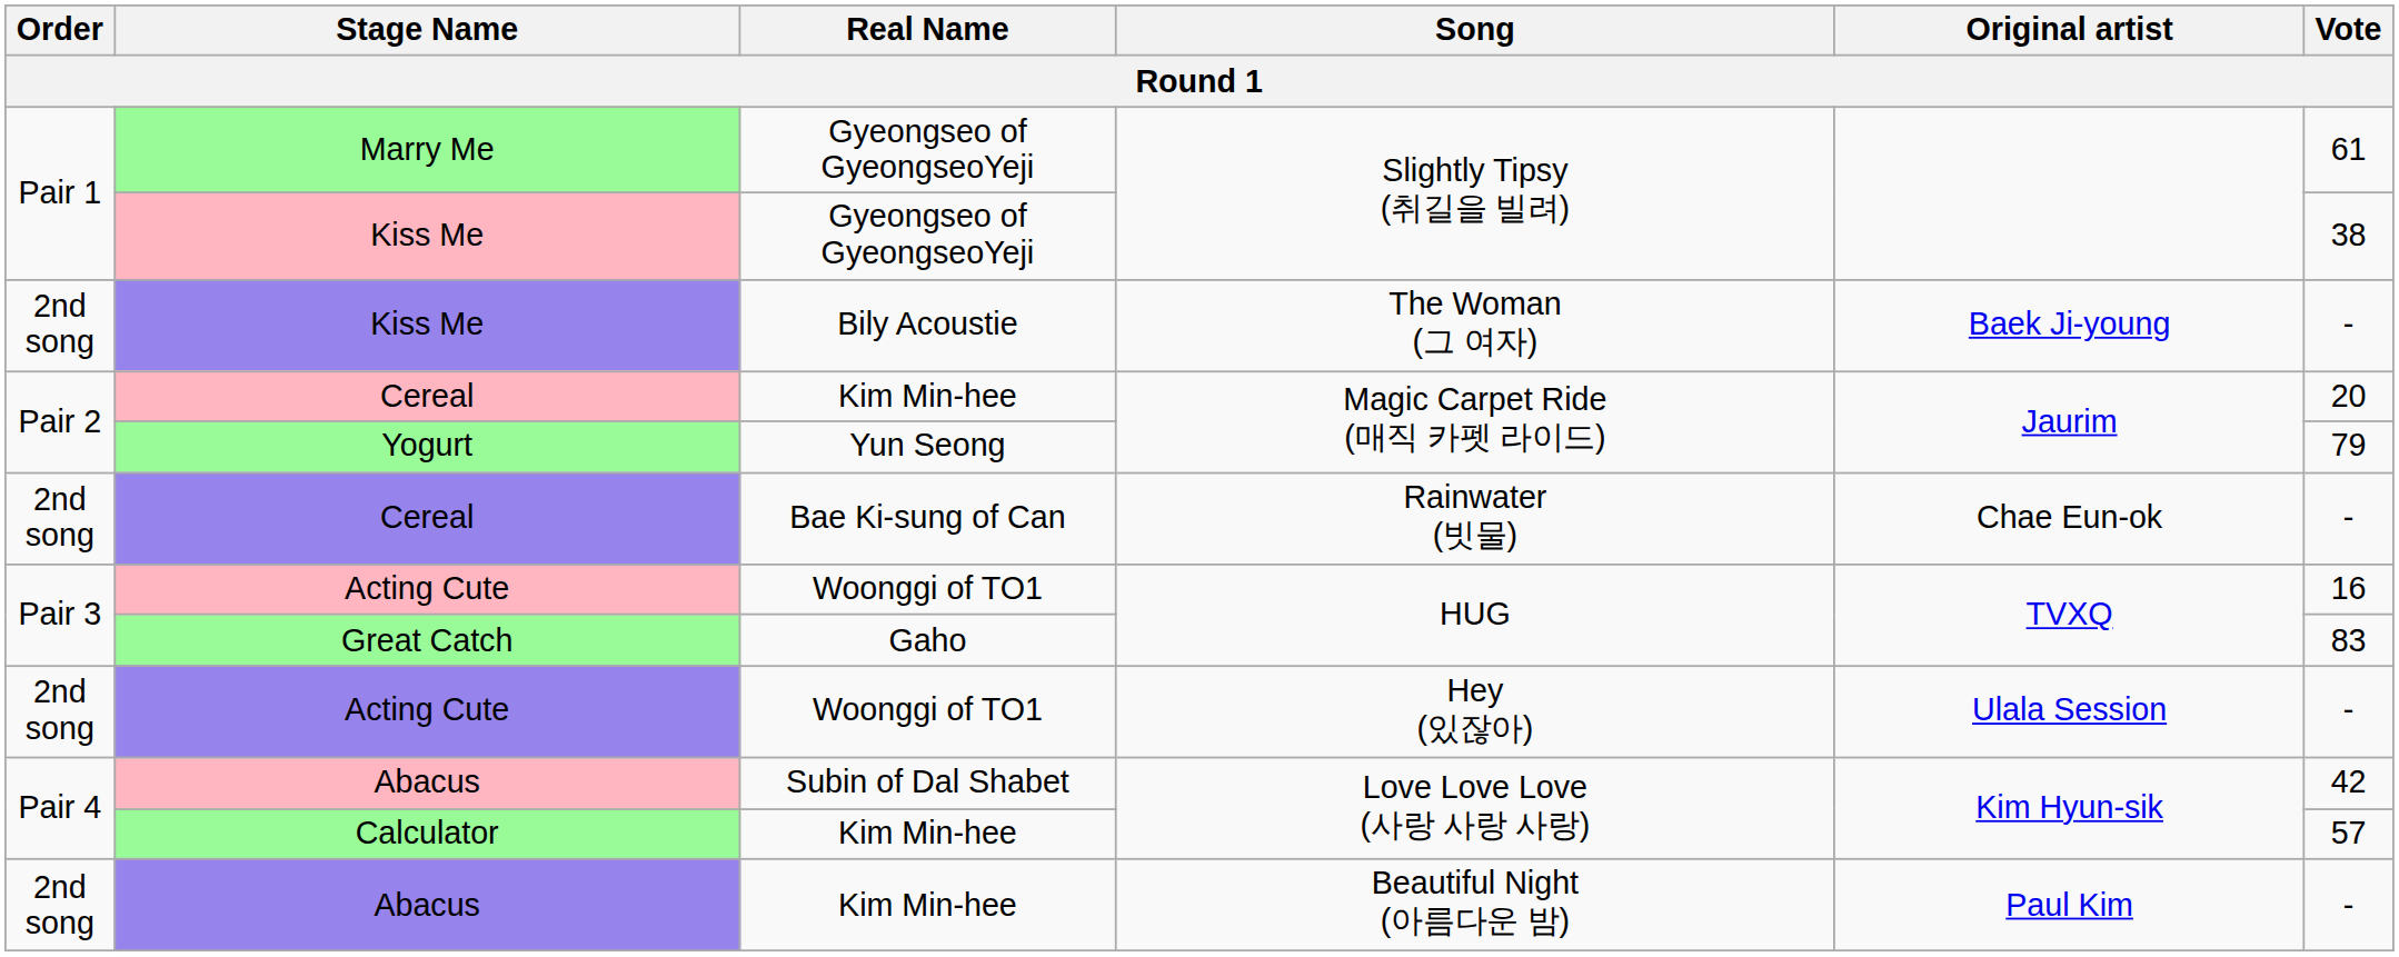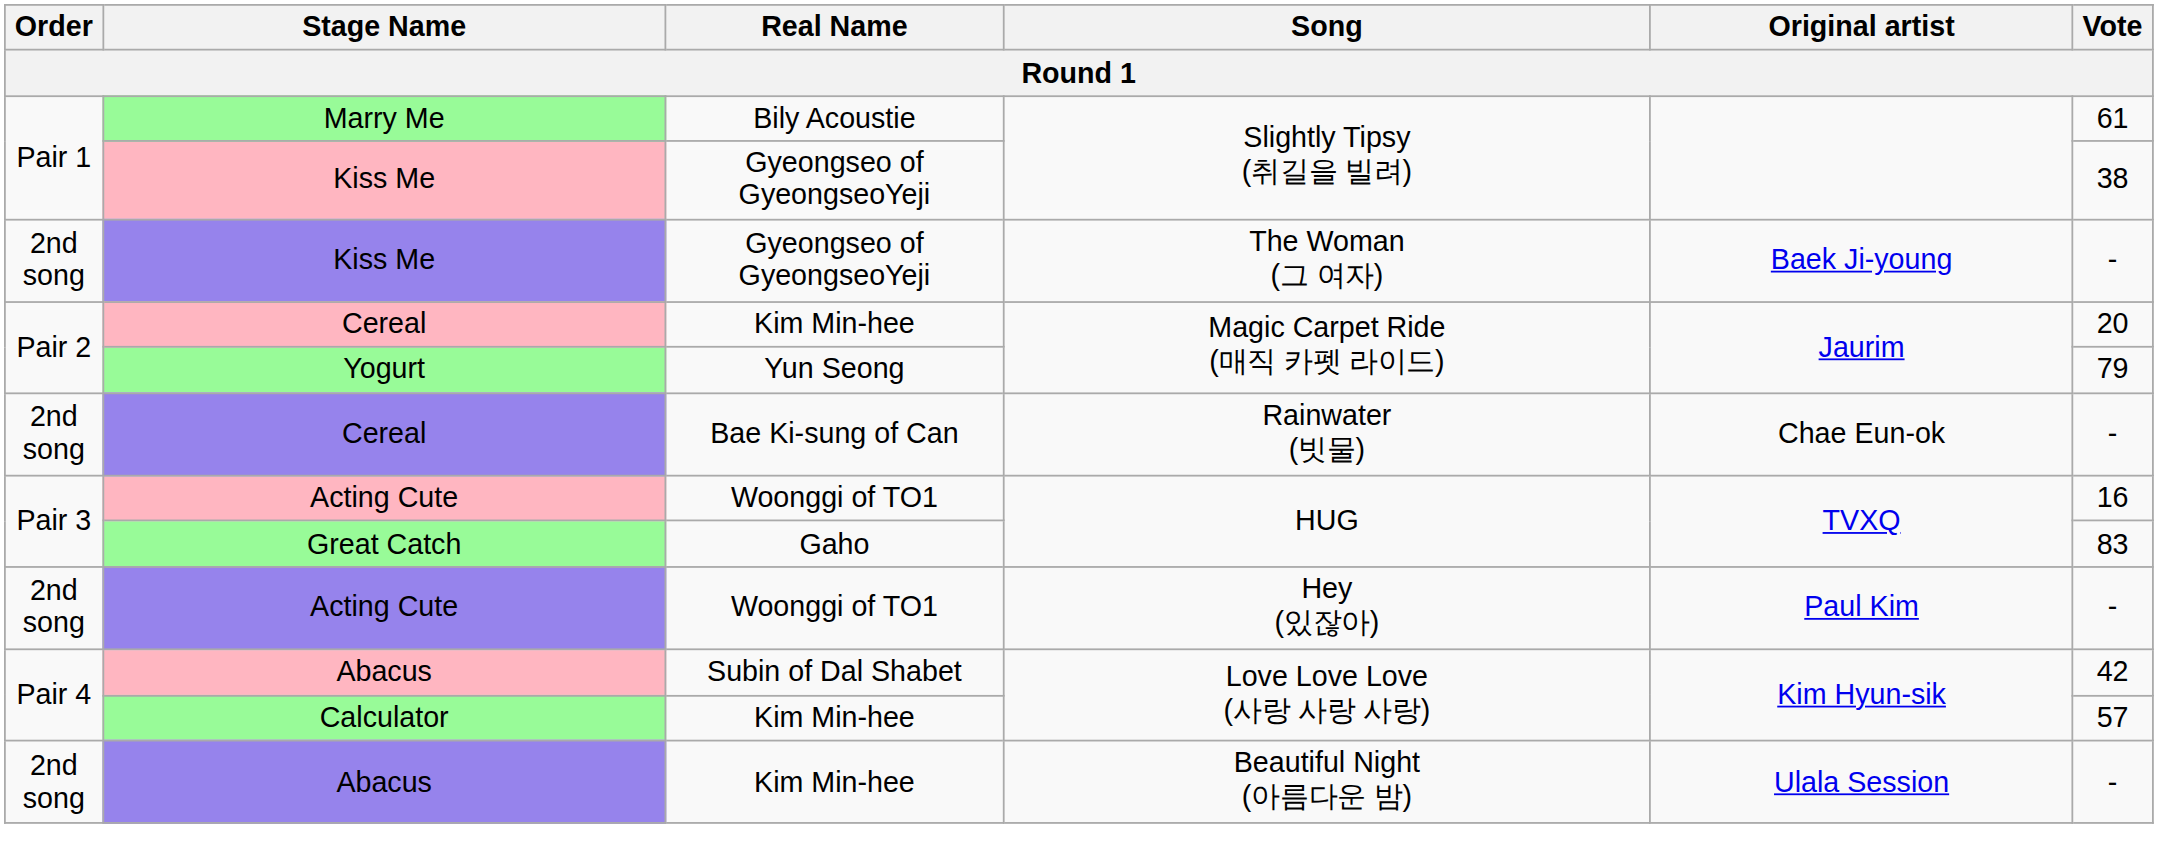Marry Me | Real Name: Gyeongseo of GyeongseoYeji -> Bily Acoustie
Kiss Me / The Woman (그 여자) | Real Name: Bily Acoustie -> Gyeongseo of GyeongseoYeji
Acting Cute / Hey (있잖아) | Original artist: Ulala Session -> Paul Kim
Abacus / Beautiful Night (아름다운 밤) | Original artist: Paul Kim -> Ulala Session
